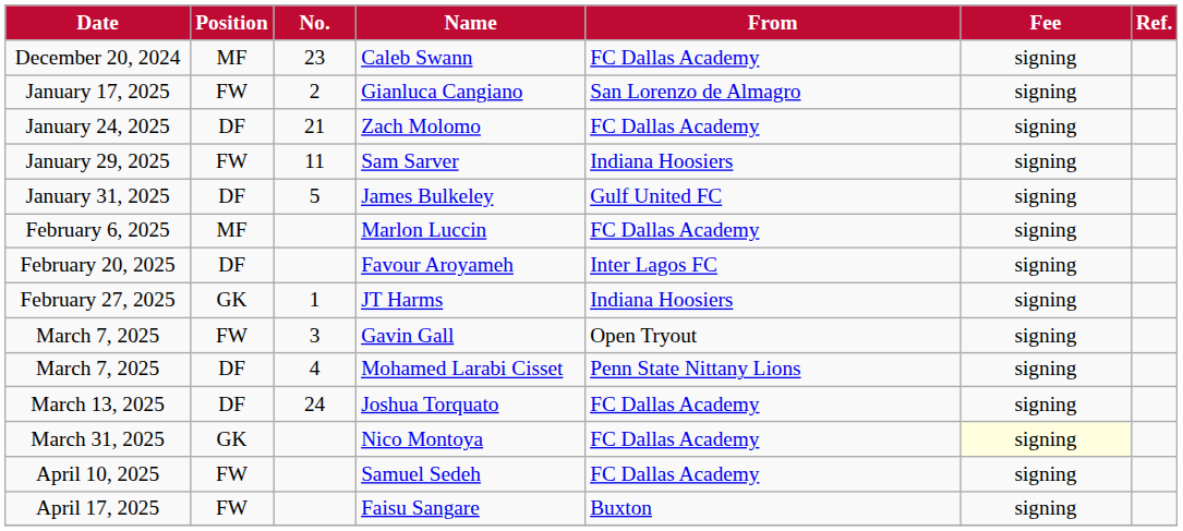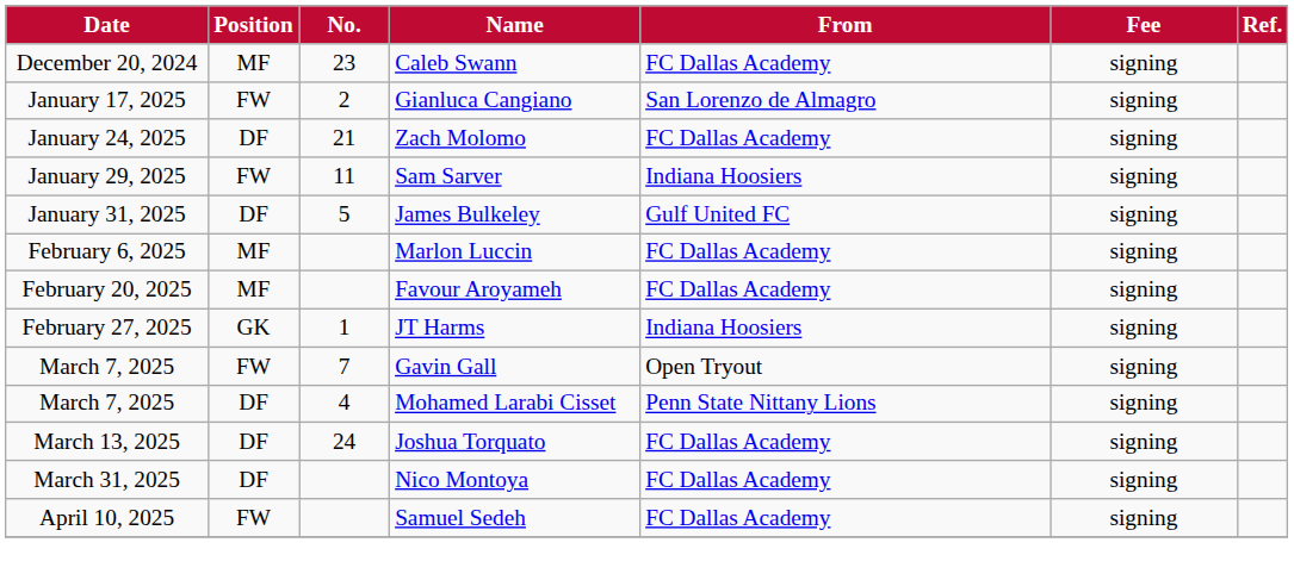Favour Aroyameh | Position: DF -> MF
Favour Aroyameh | From: Inter Lagos FC -> FC Dallas Academy
Gavin Gall | No.: 3 -> 7
Nico Montoya | Position: GK -> DF
Nico Montoya | Fee: lightyellow background -> no background
- row: April 17, 2025 | FW | Faisu Sangare | Buxton | signing
